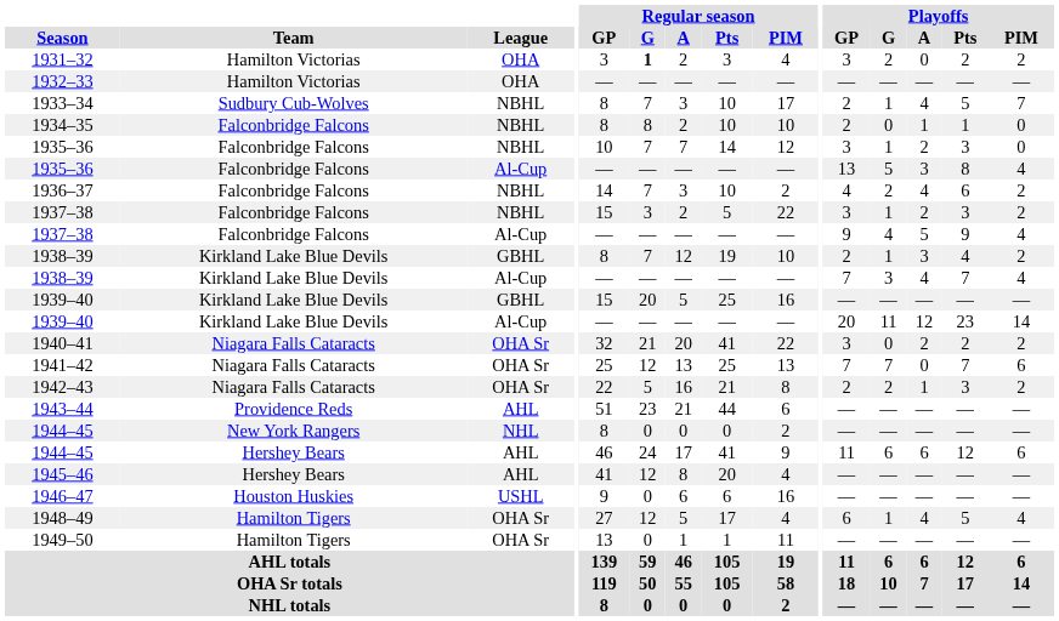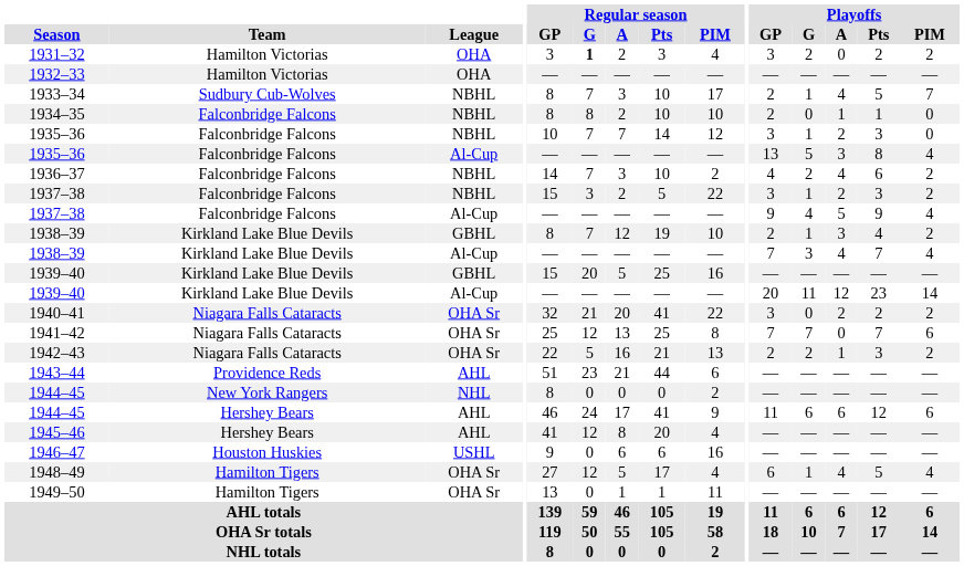1941–42 | Regular season / PIM: 13 -> 8
1942–43 | Regular season / PIM: 8 -> 13
